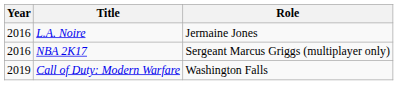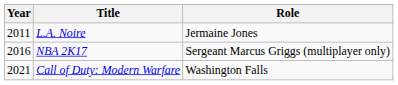L.A. Noire | Year: 2016 -> 2011
Call of Duty: Modern Warfare | Year: 2019 -> 2021
